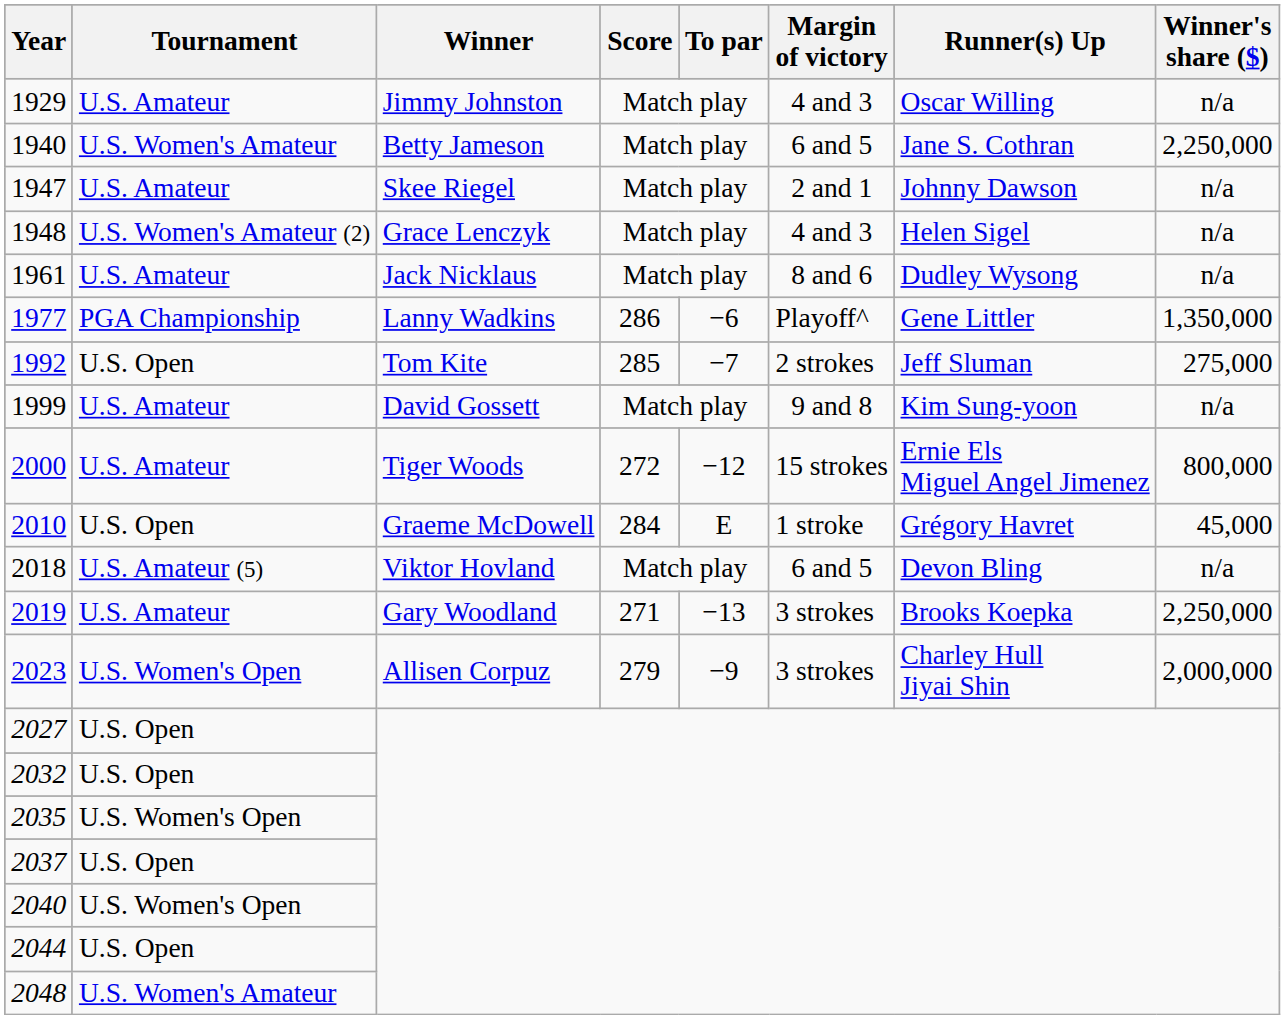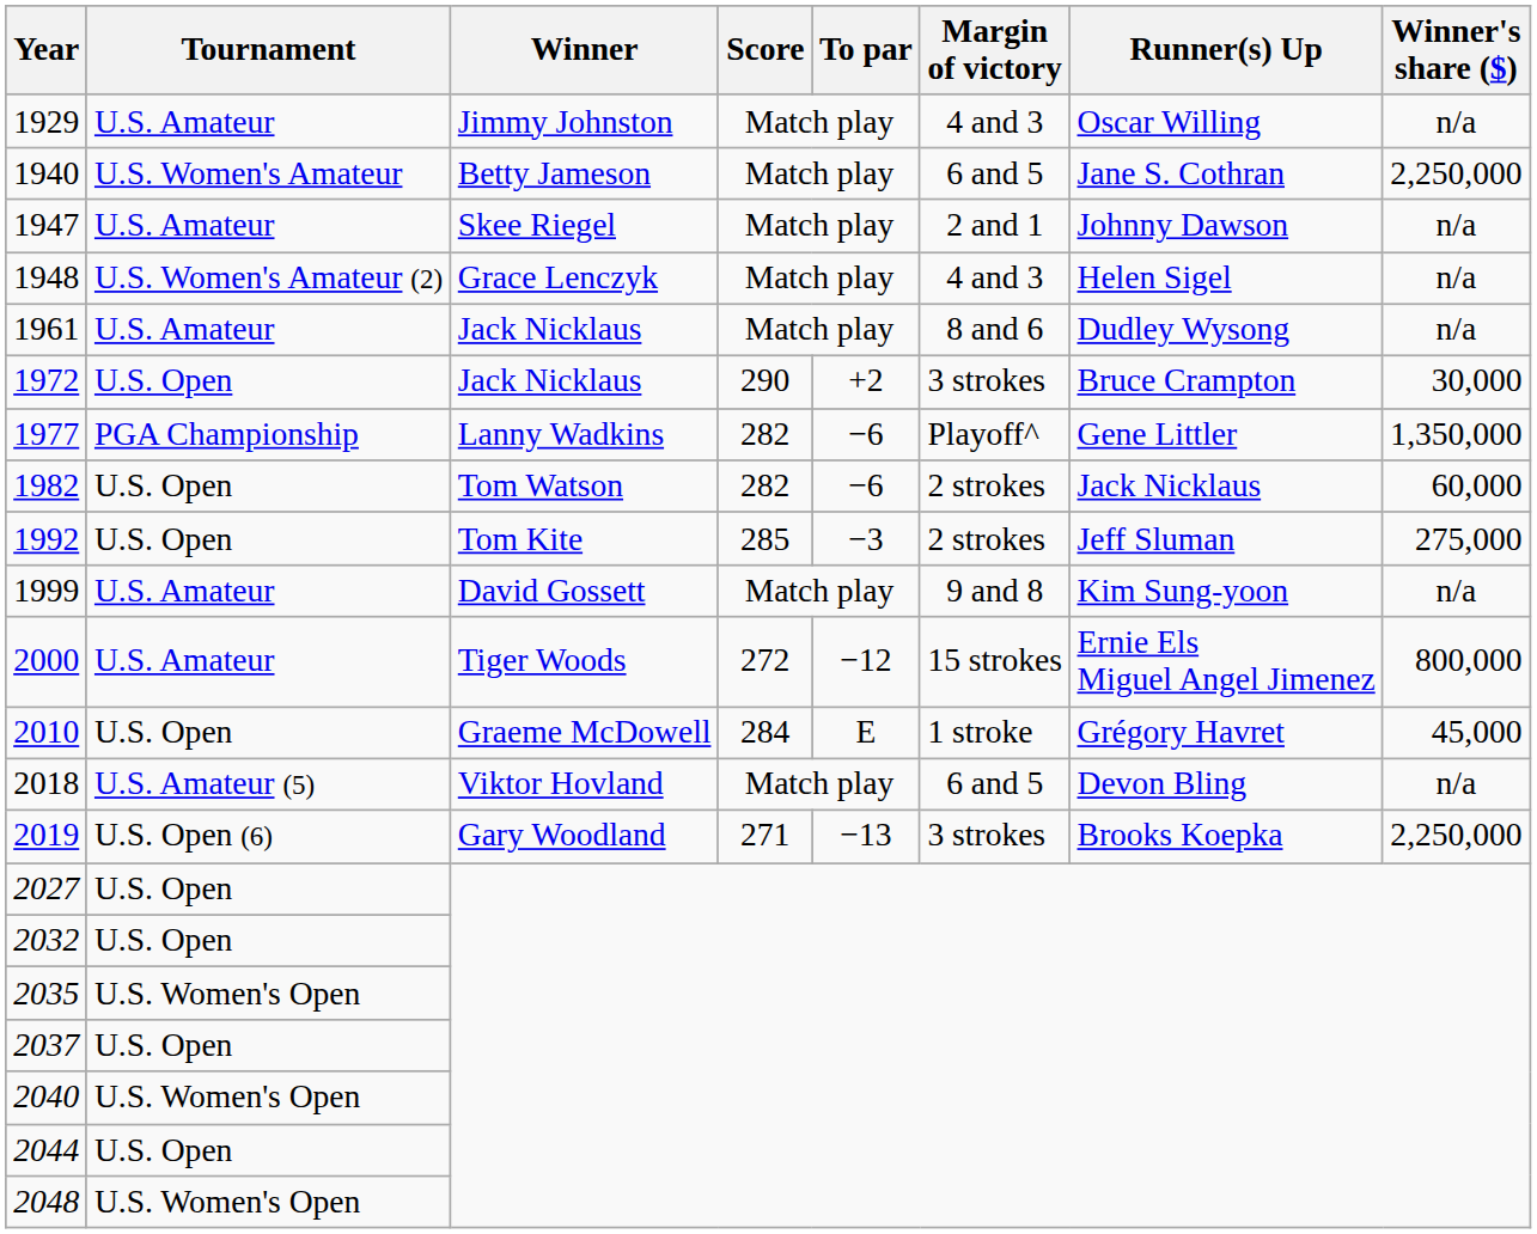+ row: 1972 | U.S. Open | Jack Nicklaus | 290 | +2 | 3 strokes | Bruce Crampton | 30,000
1977 | Score: 286 -> 282
+ row: 1982 | U.S. Open | Tom Watson | 282 | −6 | 2 strokes | Jack Nicklaus | 60,000
1992 | To par: −7 -> −3
2019 | Tournament: U.S. Amateur -> U.S. Open (6)
- row: 2023 | U.S. Women's Open | Allisen Corpuz | 279 | −9 | 3 strokes | Charley Hull Jiyai Shin | 2,000,000
2048 | Tournament: U.S. Women's Amateur -> U.S. Women's Open
